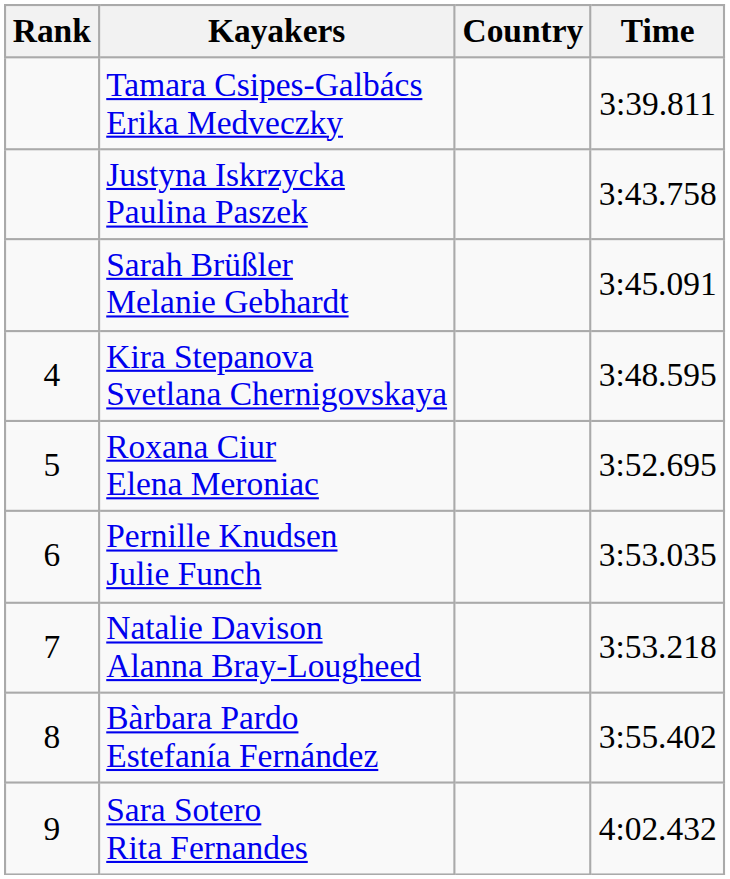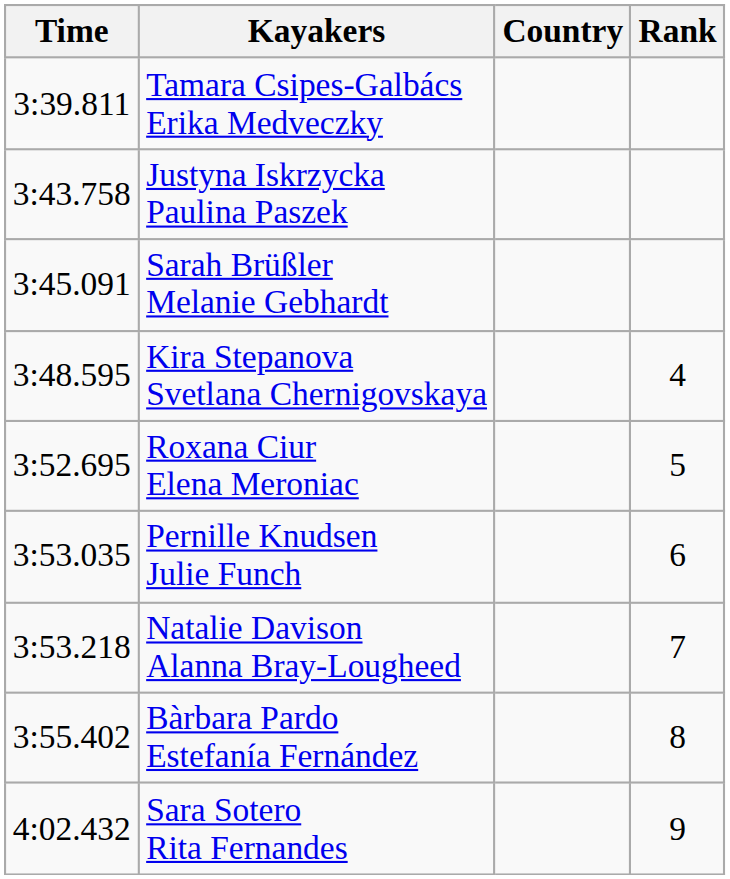columns swapped: Rank <-> Time
